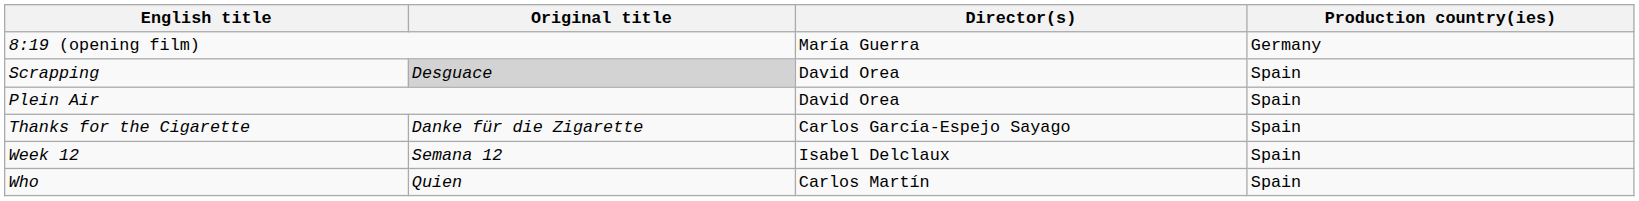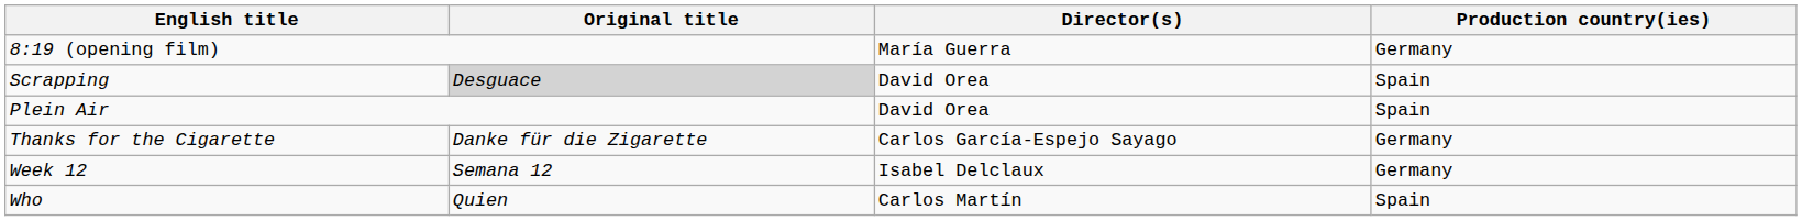Thanks for the Cigarette | Production country(ies): Spain -> Germany
Week 12 | Production country(ies): Spain -> Germany
